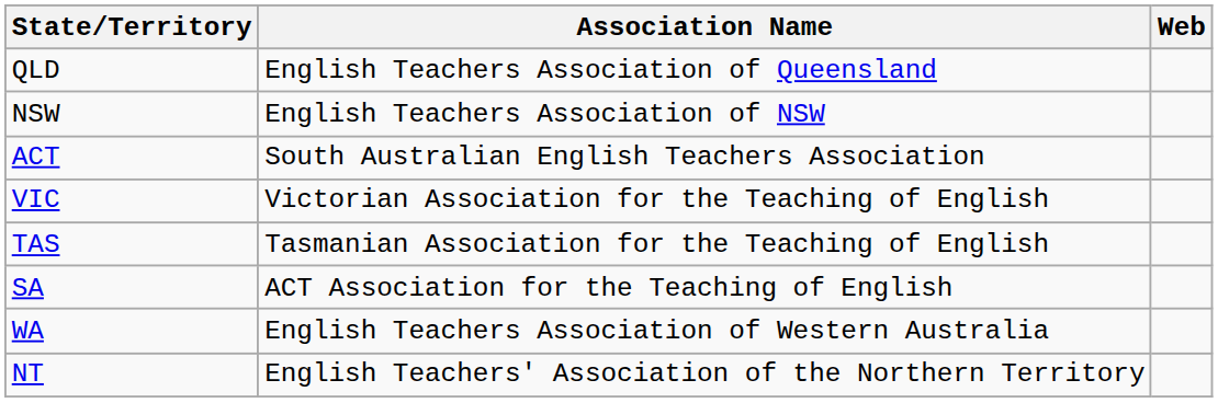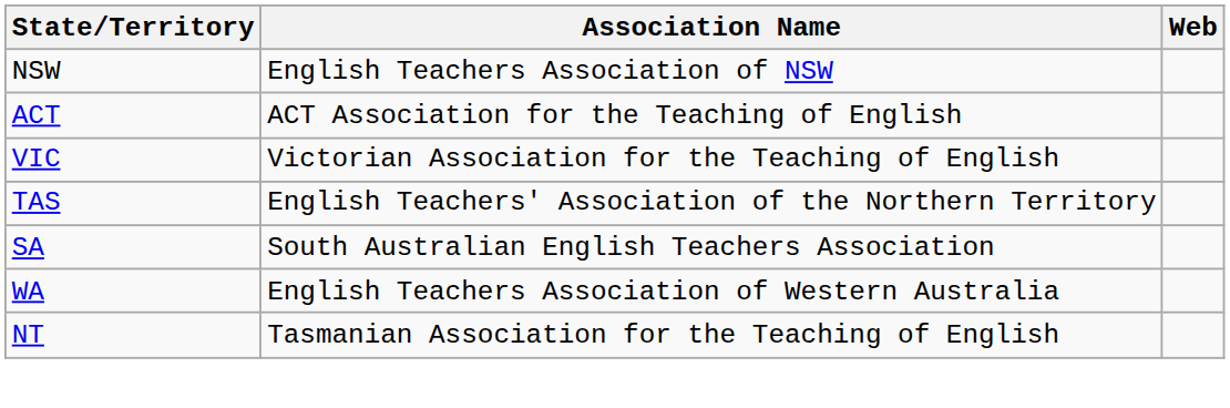- row: QLD | English Teachers Association of Queensland
ACT | Association Name: South Australian English Teachers Association -> ACT Association for the Teaching of English
TAS | Association Name: Tasmanian Association for the Teaching of English -> English Teachers' Association of the Northern Territory
SA | Association Name: ACT Association for the Teaching of English -> South Australian English Teachers Association
NT | Association Name: English Teachers' Association of the Northern Territory -> Tasmanian Association for the Teaching of English
